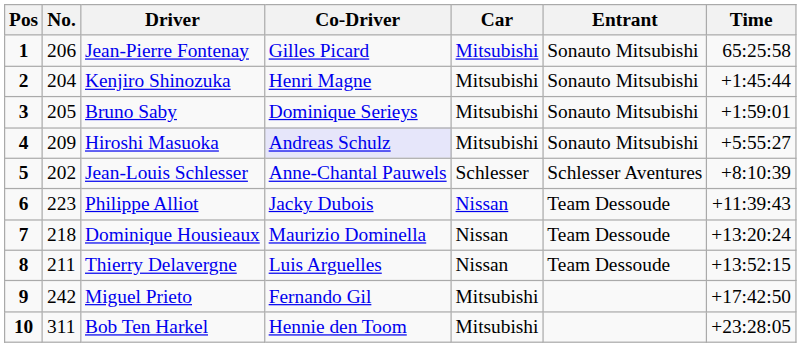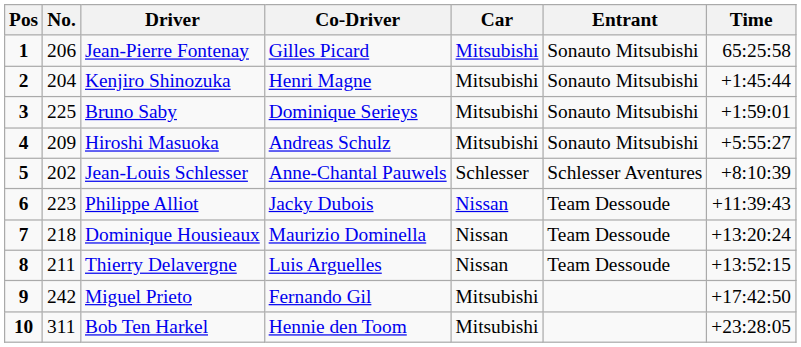Bruno Saby | No.: 205 -> 225
Hiroshi Masuoka | Co-Driver: lavender background -> no background
